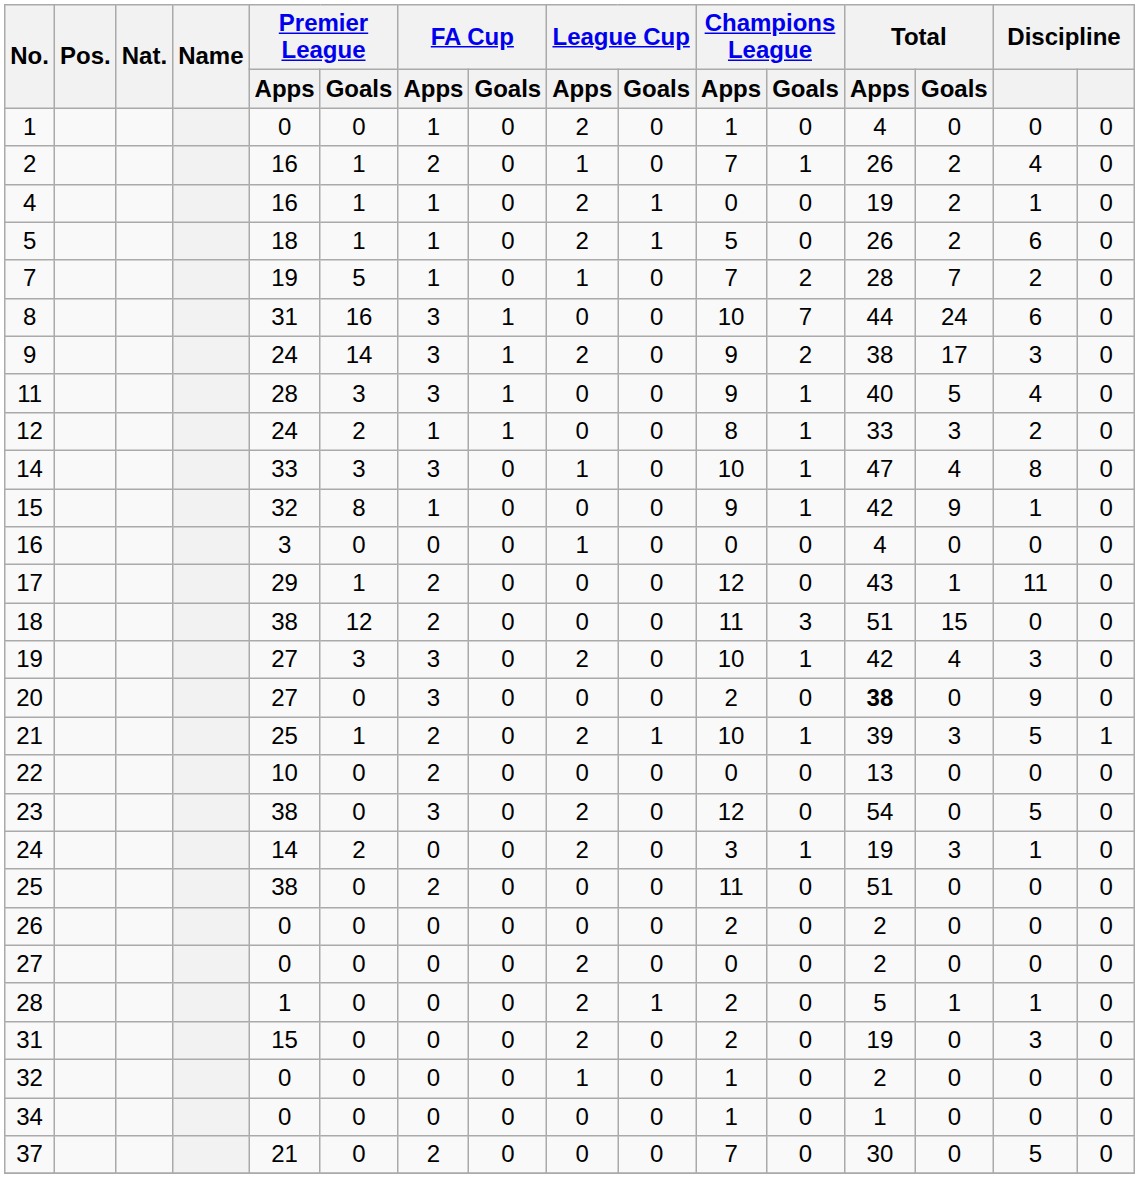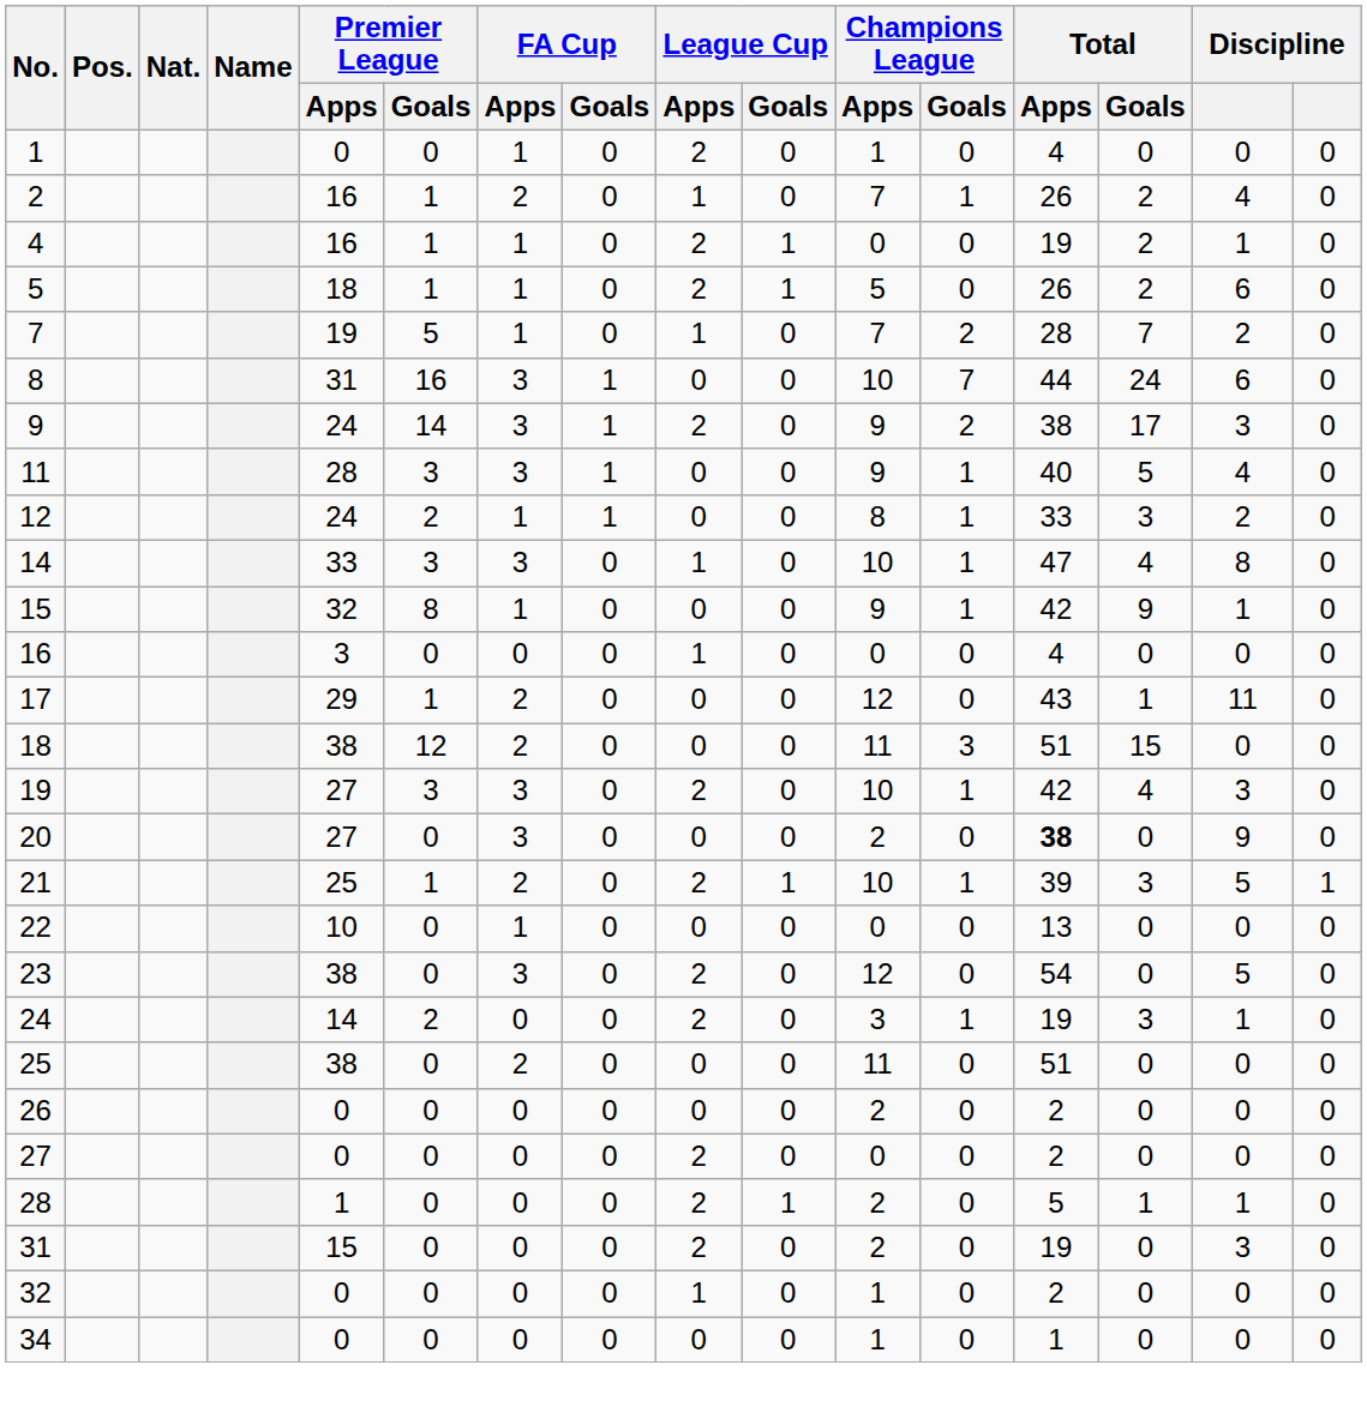22 | FA Cup / Apps: 2 -> 1
- row: 37 | 21 | 0 | 2 | 0 | 0 | 0 | 7 | 0 | 30 | 0 | 5 | 0
